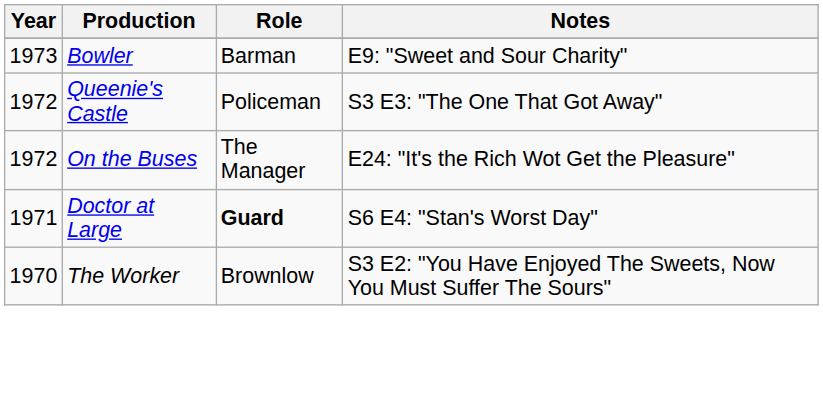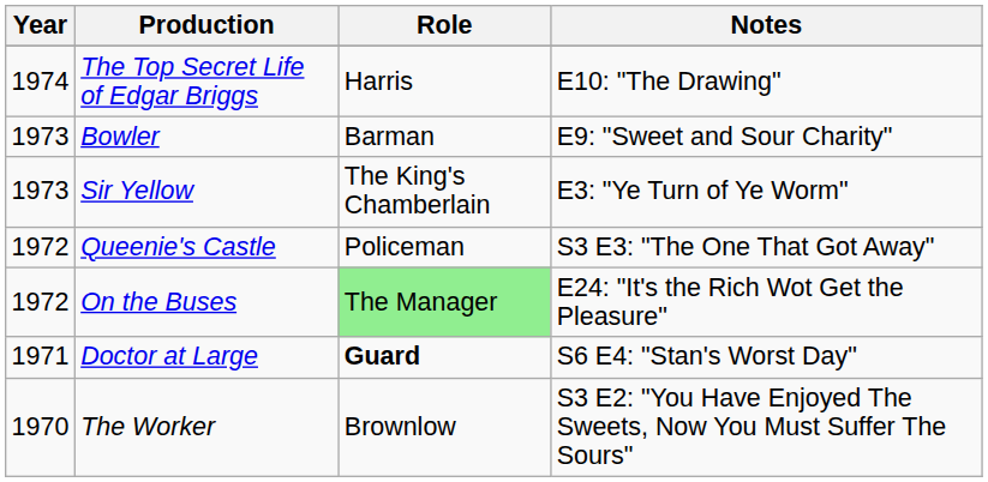+ row: 1974 | The Top Secret Life of Edgar Briggs | Harris | E10: "The Drawing"
+ row: 1973 | Sir Yellow | The King's Chamberlain | E3: "Ye Turn of Ye Worm"
On the Buses | Role: no background -> lightgreen background
